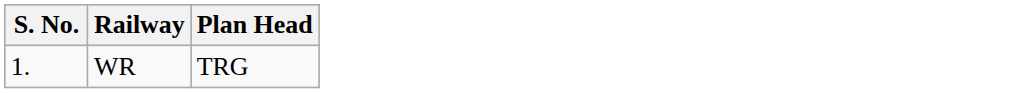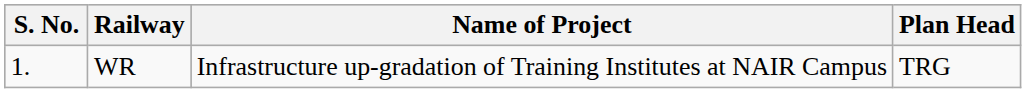+ column: Name of Project | Infrastructure up-gradation of Training Institutes at NAIR Campus
